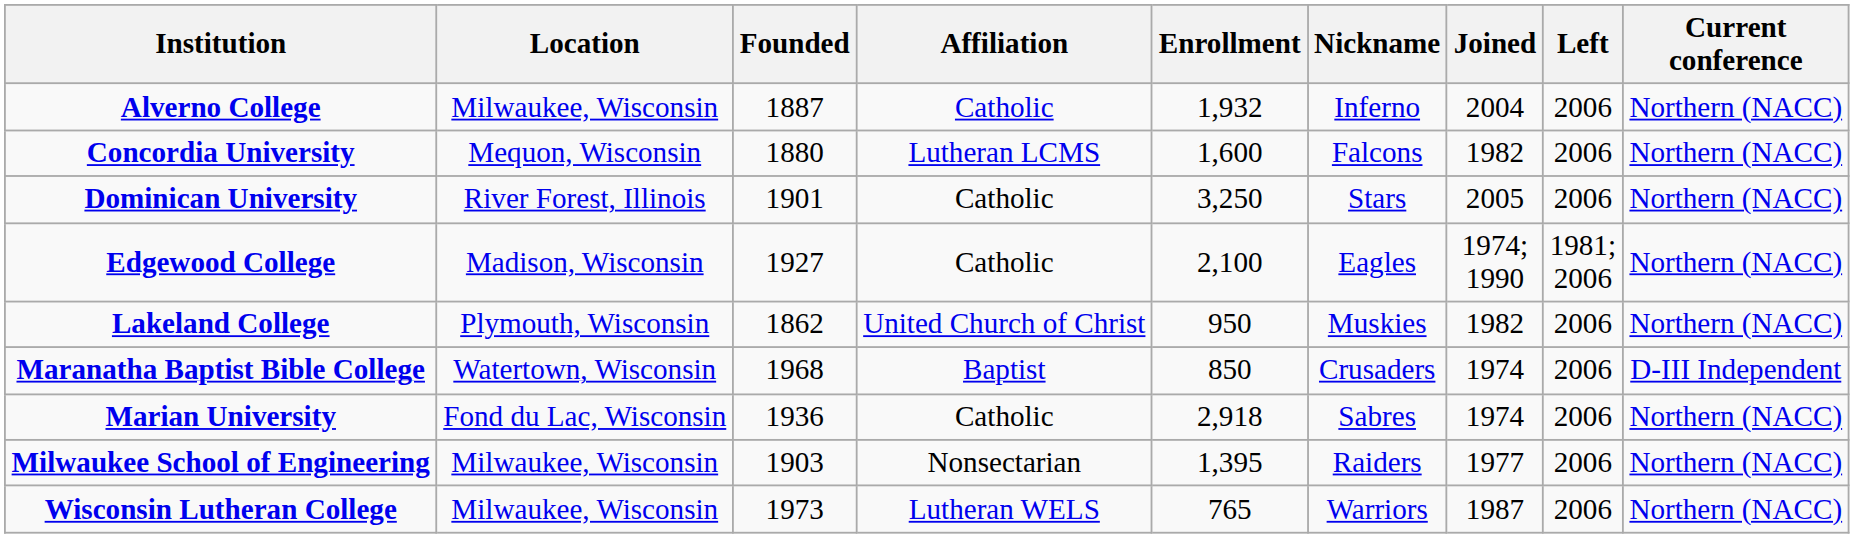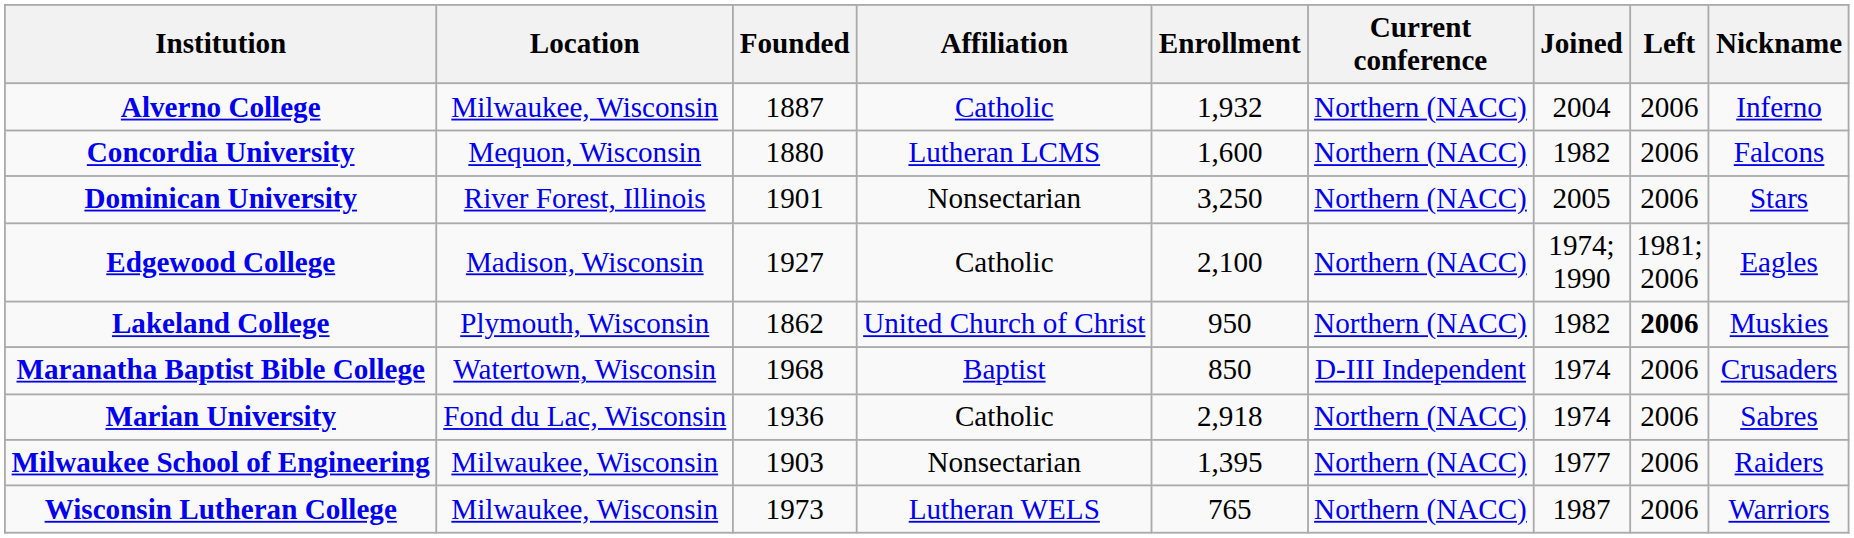columns swapped: Nickname <-> Current conference
Dominican University | Affiliation: Catholic -> Nonsectarian
Lakeland College | Left: normal -> bold
